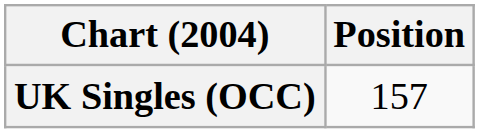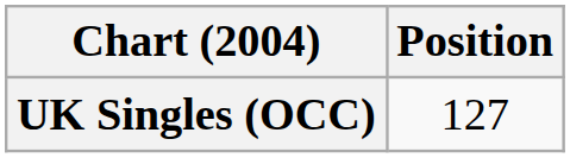UK Singles (OCC) | Position: 157 -> 127
